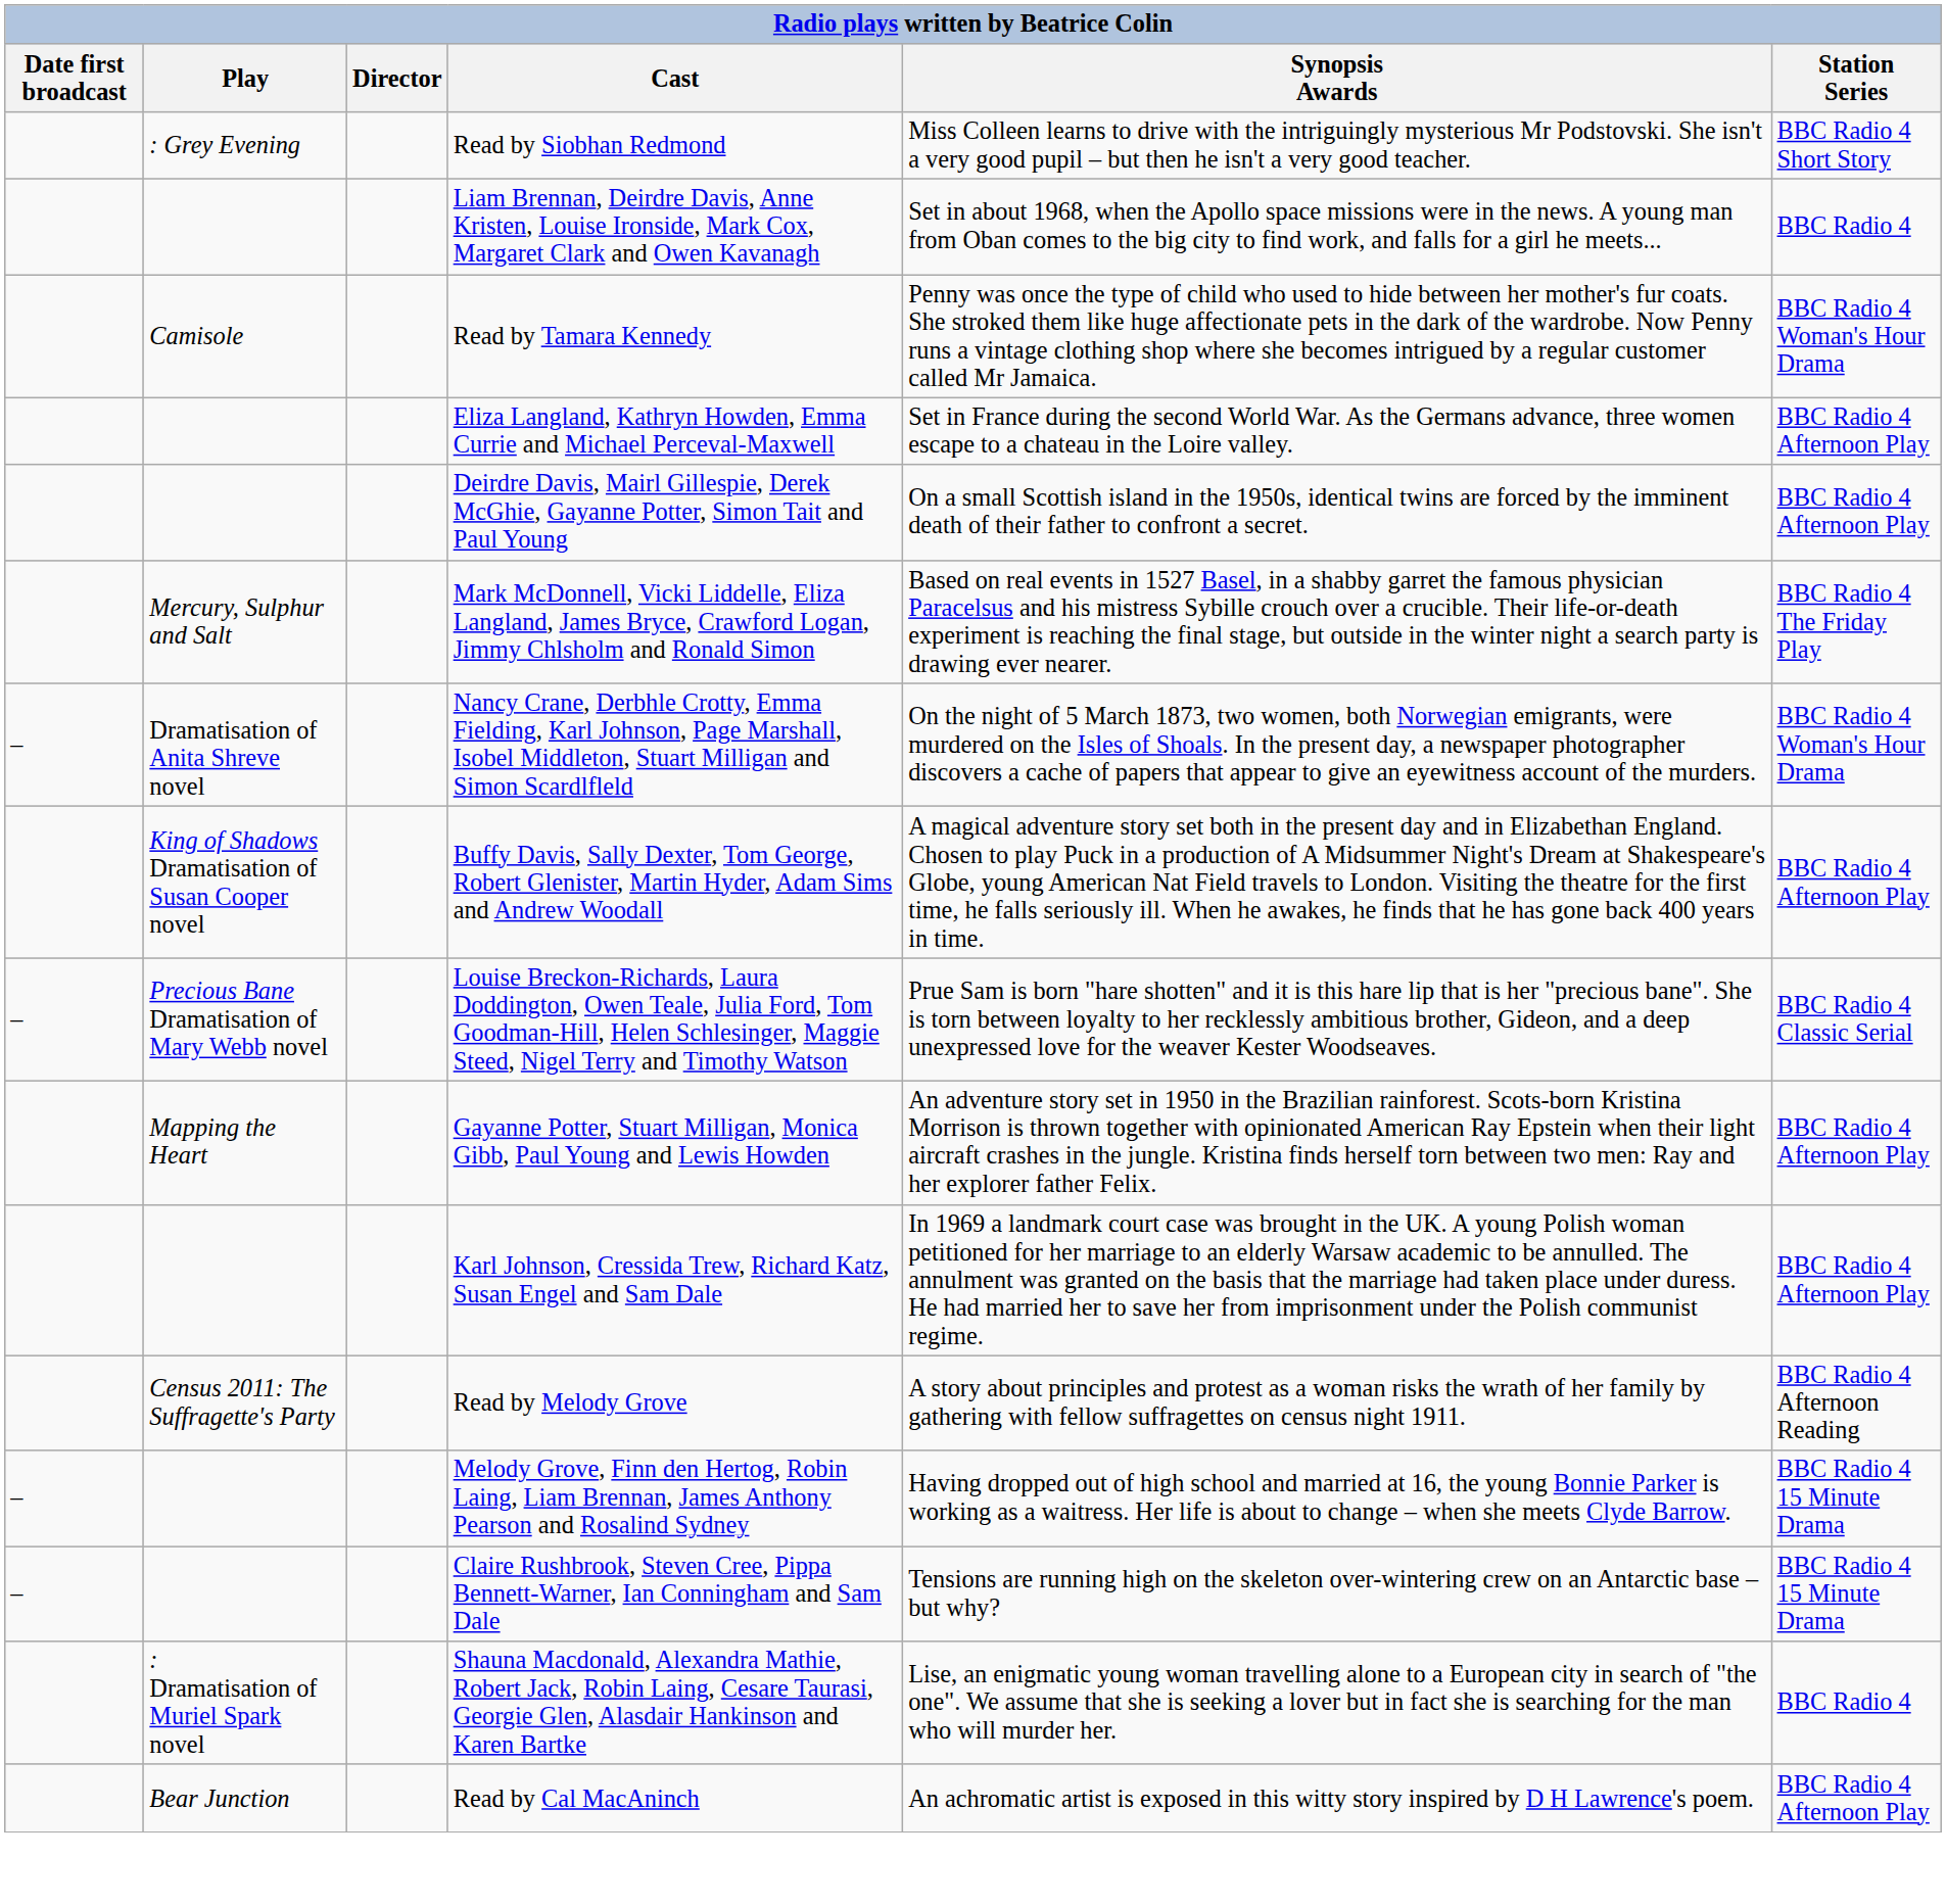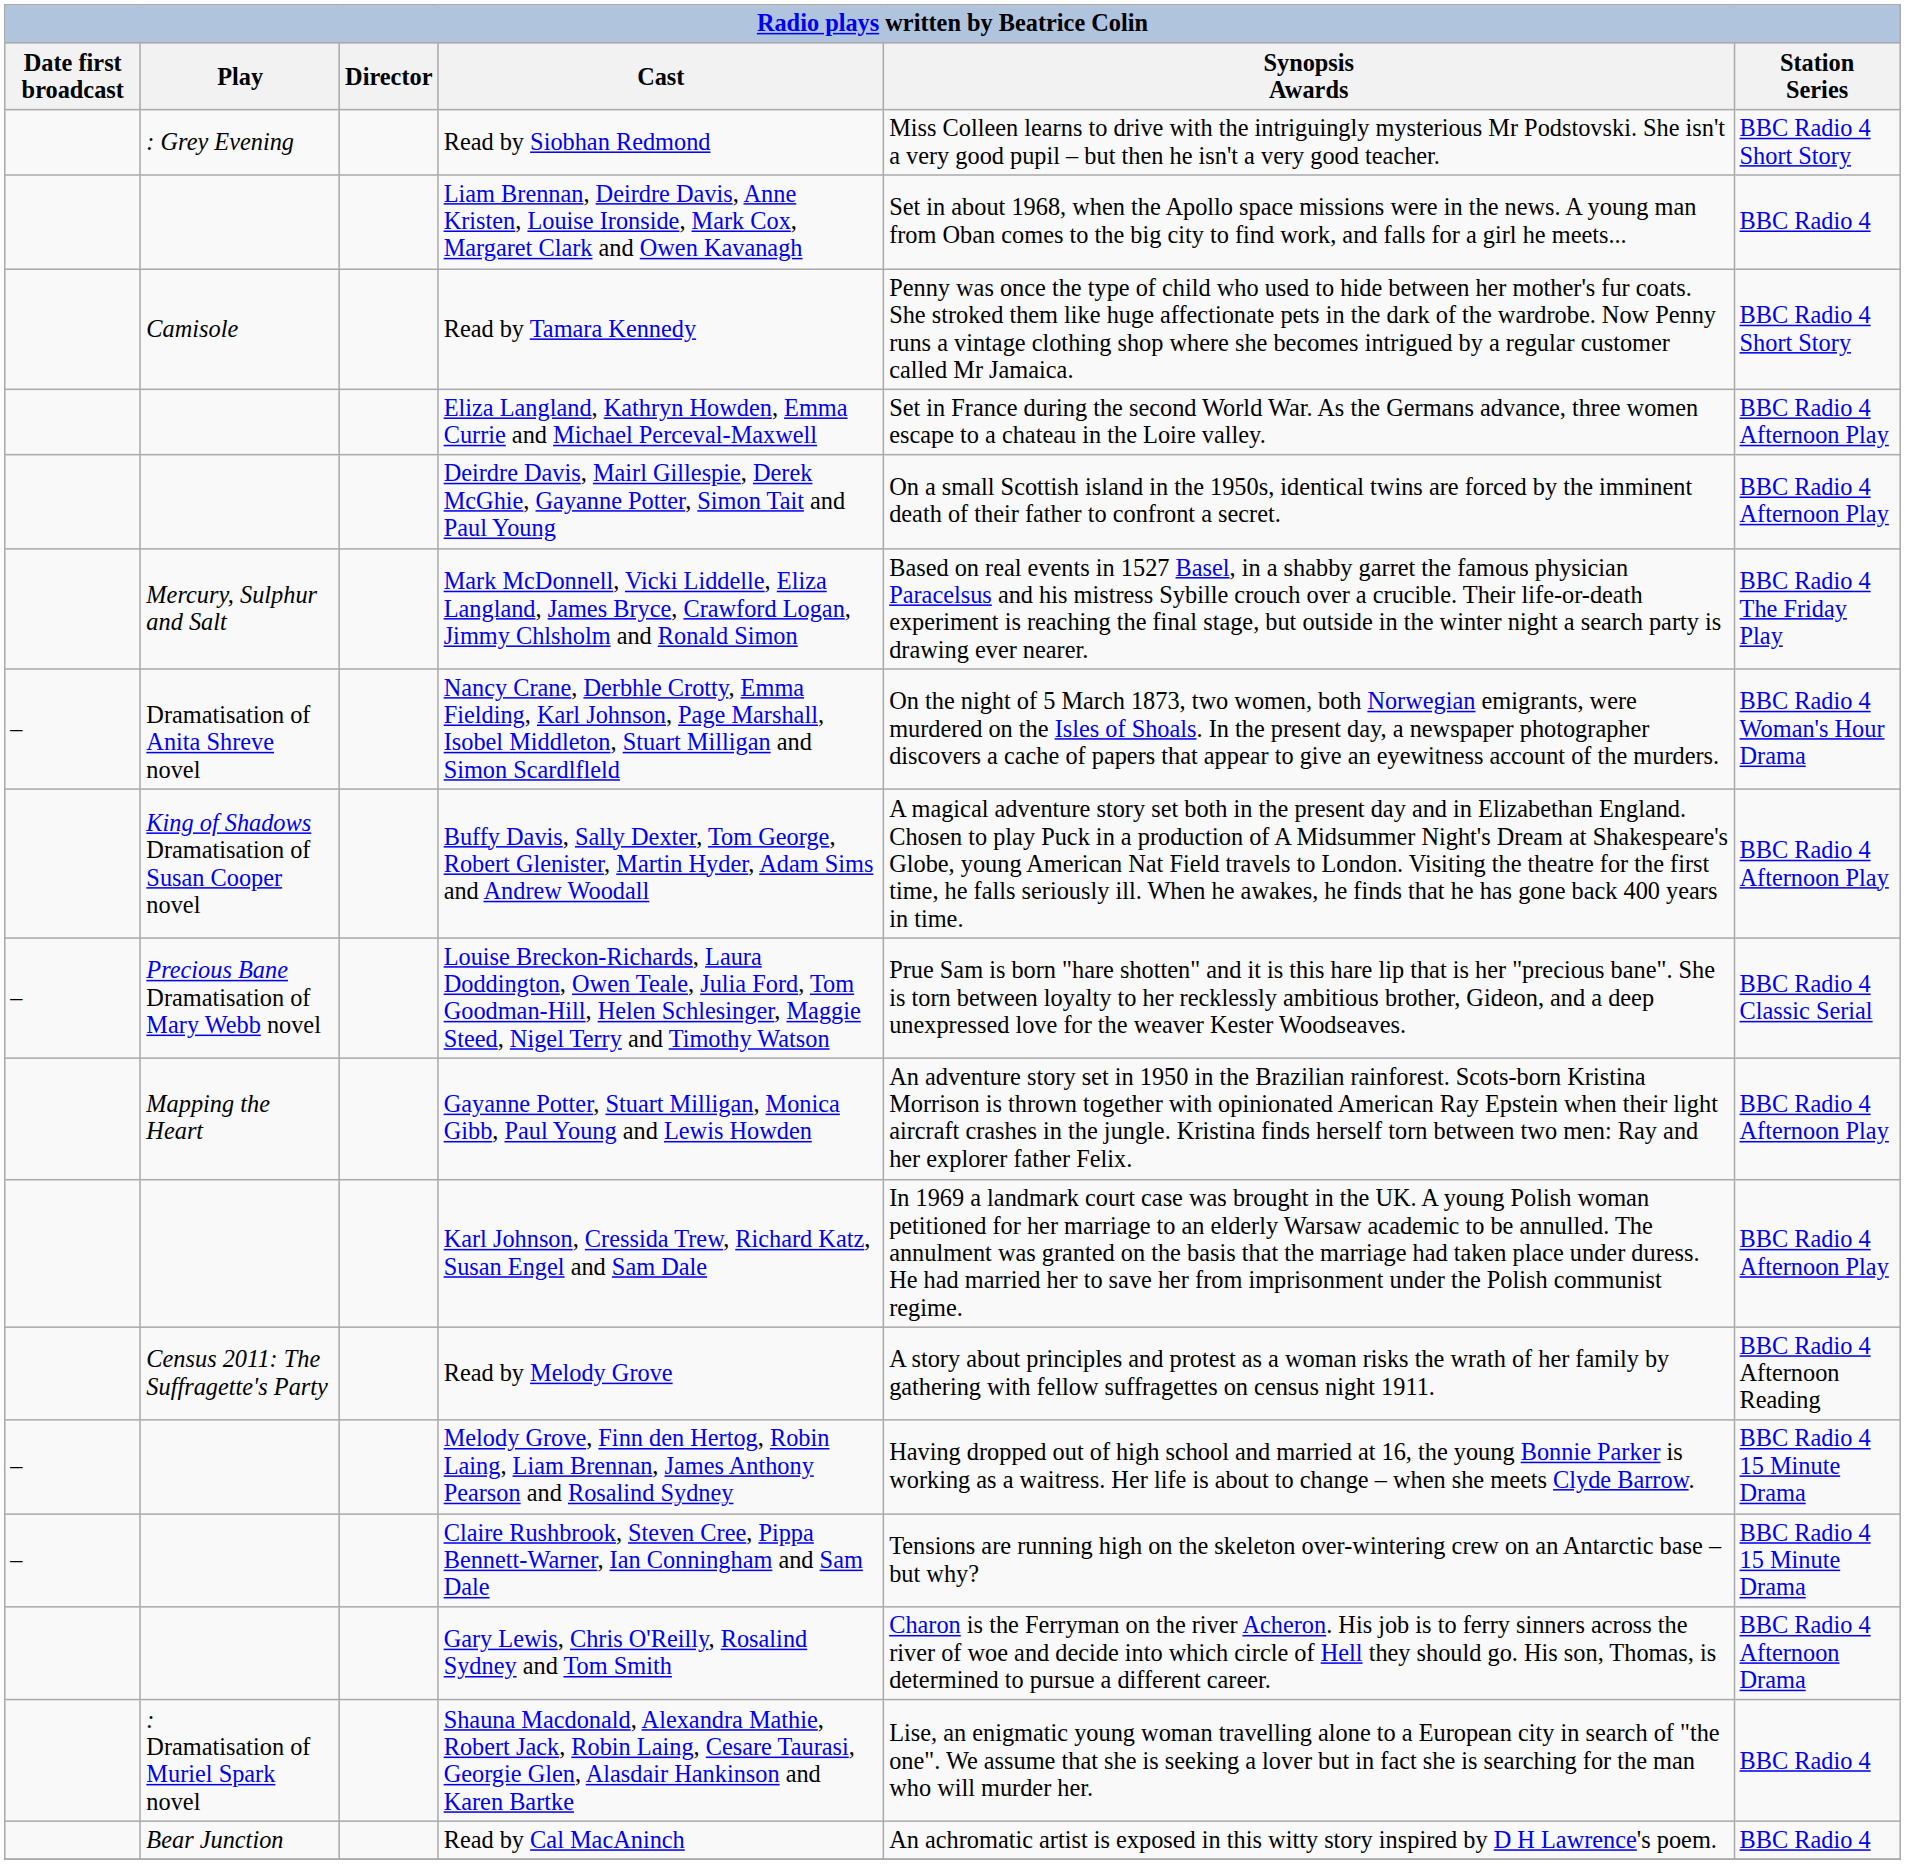Read by Tamara Kennedy | Station Series: BBC Radio 4 Woman's Hour Drama -> BBC Radio 4 Short Story
+ row: Gary Lewis, Chris O'Reilly, Rosalind Sydney and Tom Smith | Charon is the Ferryman on the river Acheron. His job is to ferry sinners across the river of woe and decide into which circle of Hell they should go. His son, Thomas, is determined to pursue a different career. | BBC Radio 4 Afternoon Drama
Read by Cal MacAninch | Station Series: BBC Radio 4 Afternoon Play -> BBC Radio 4
